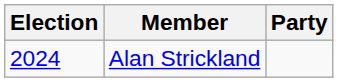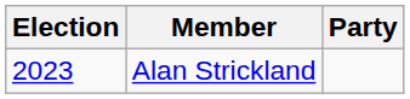Alan Strickland | Election: 2024 -> 2023
